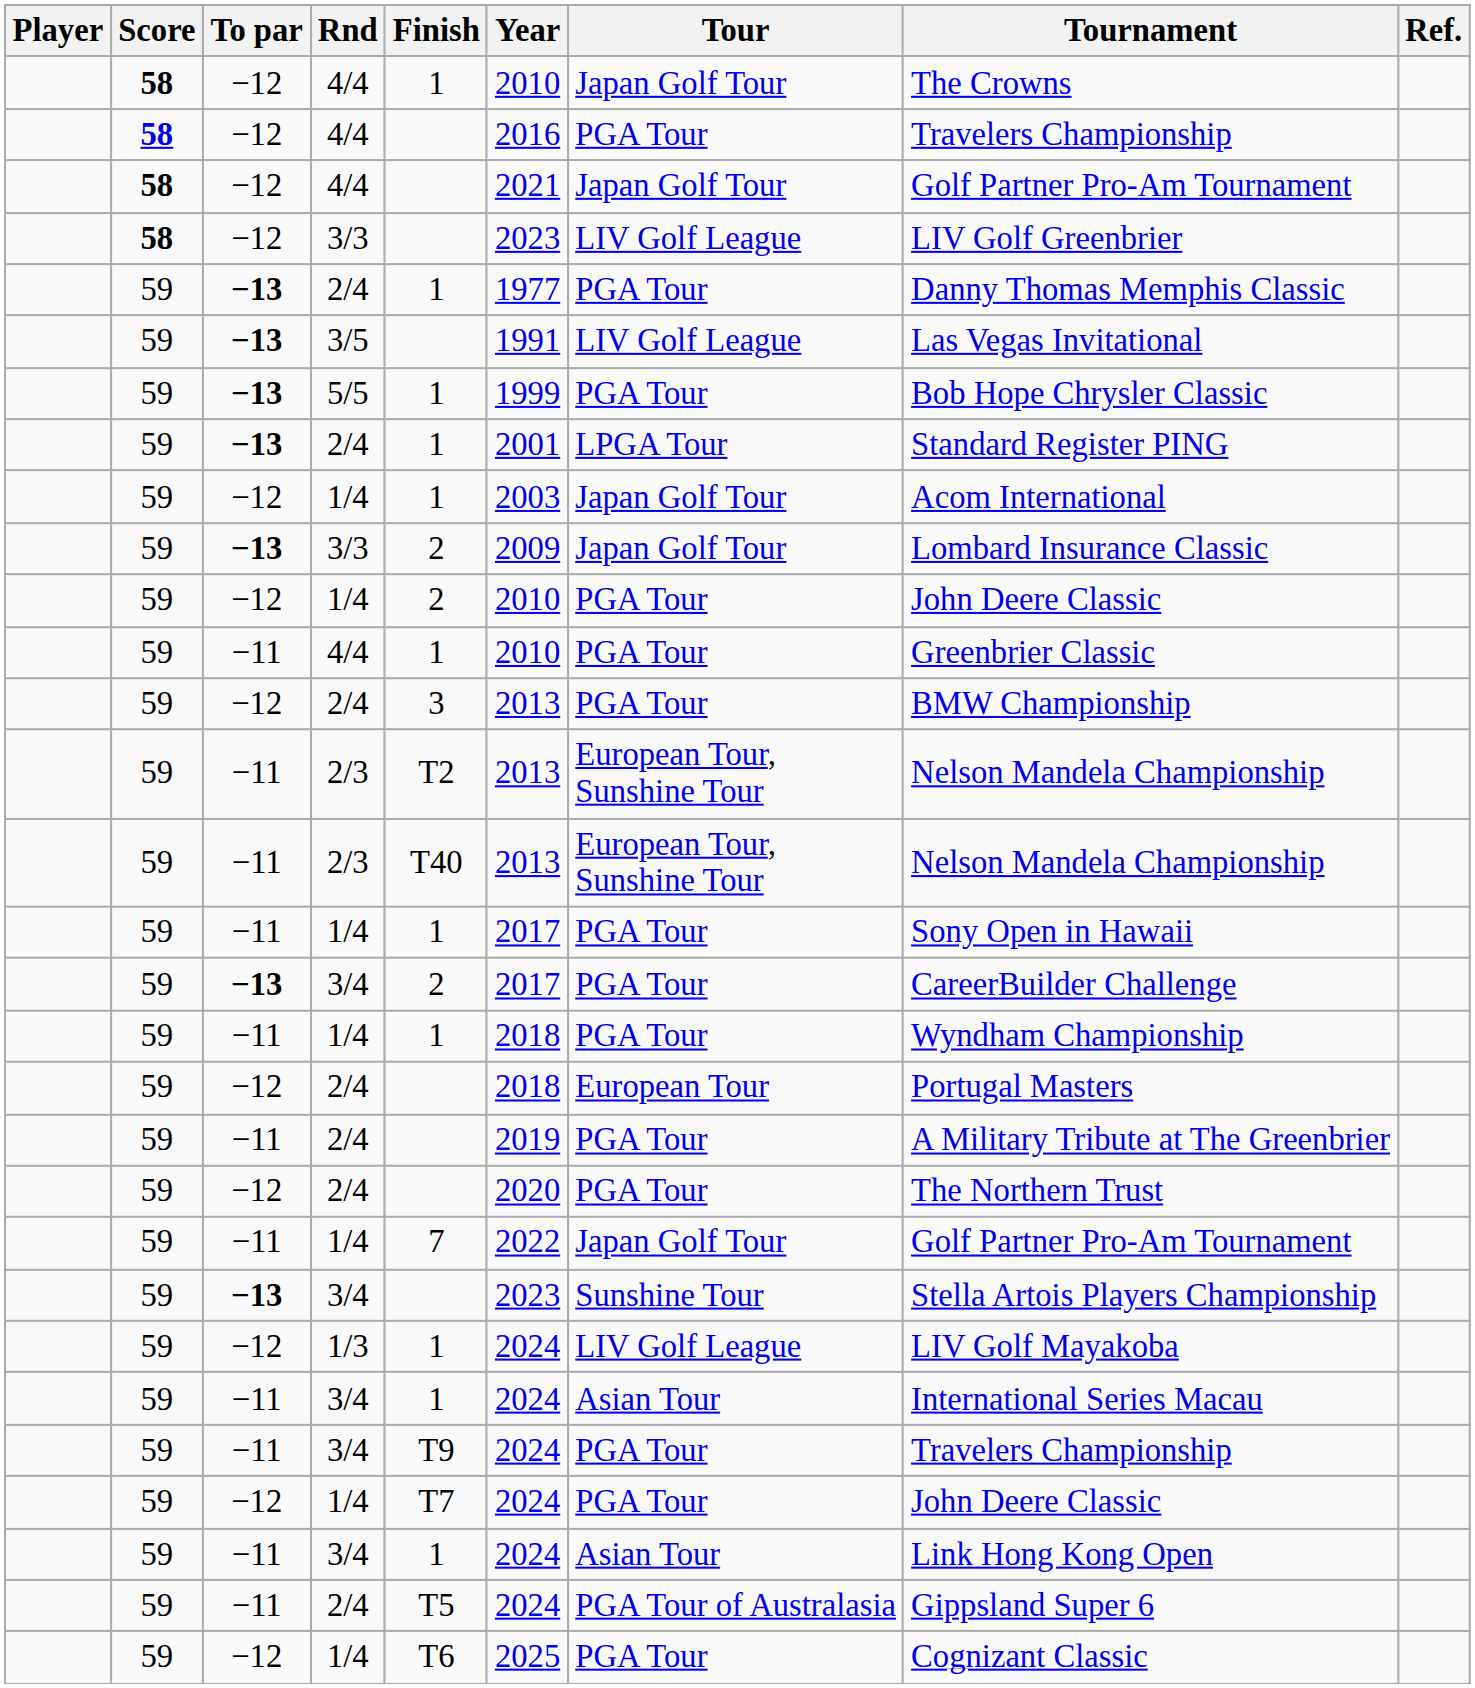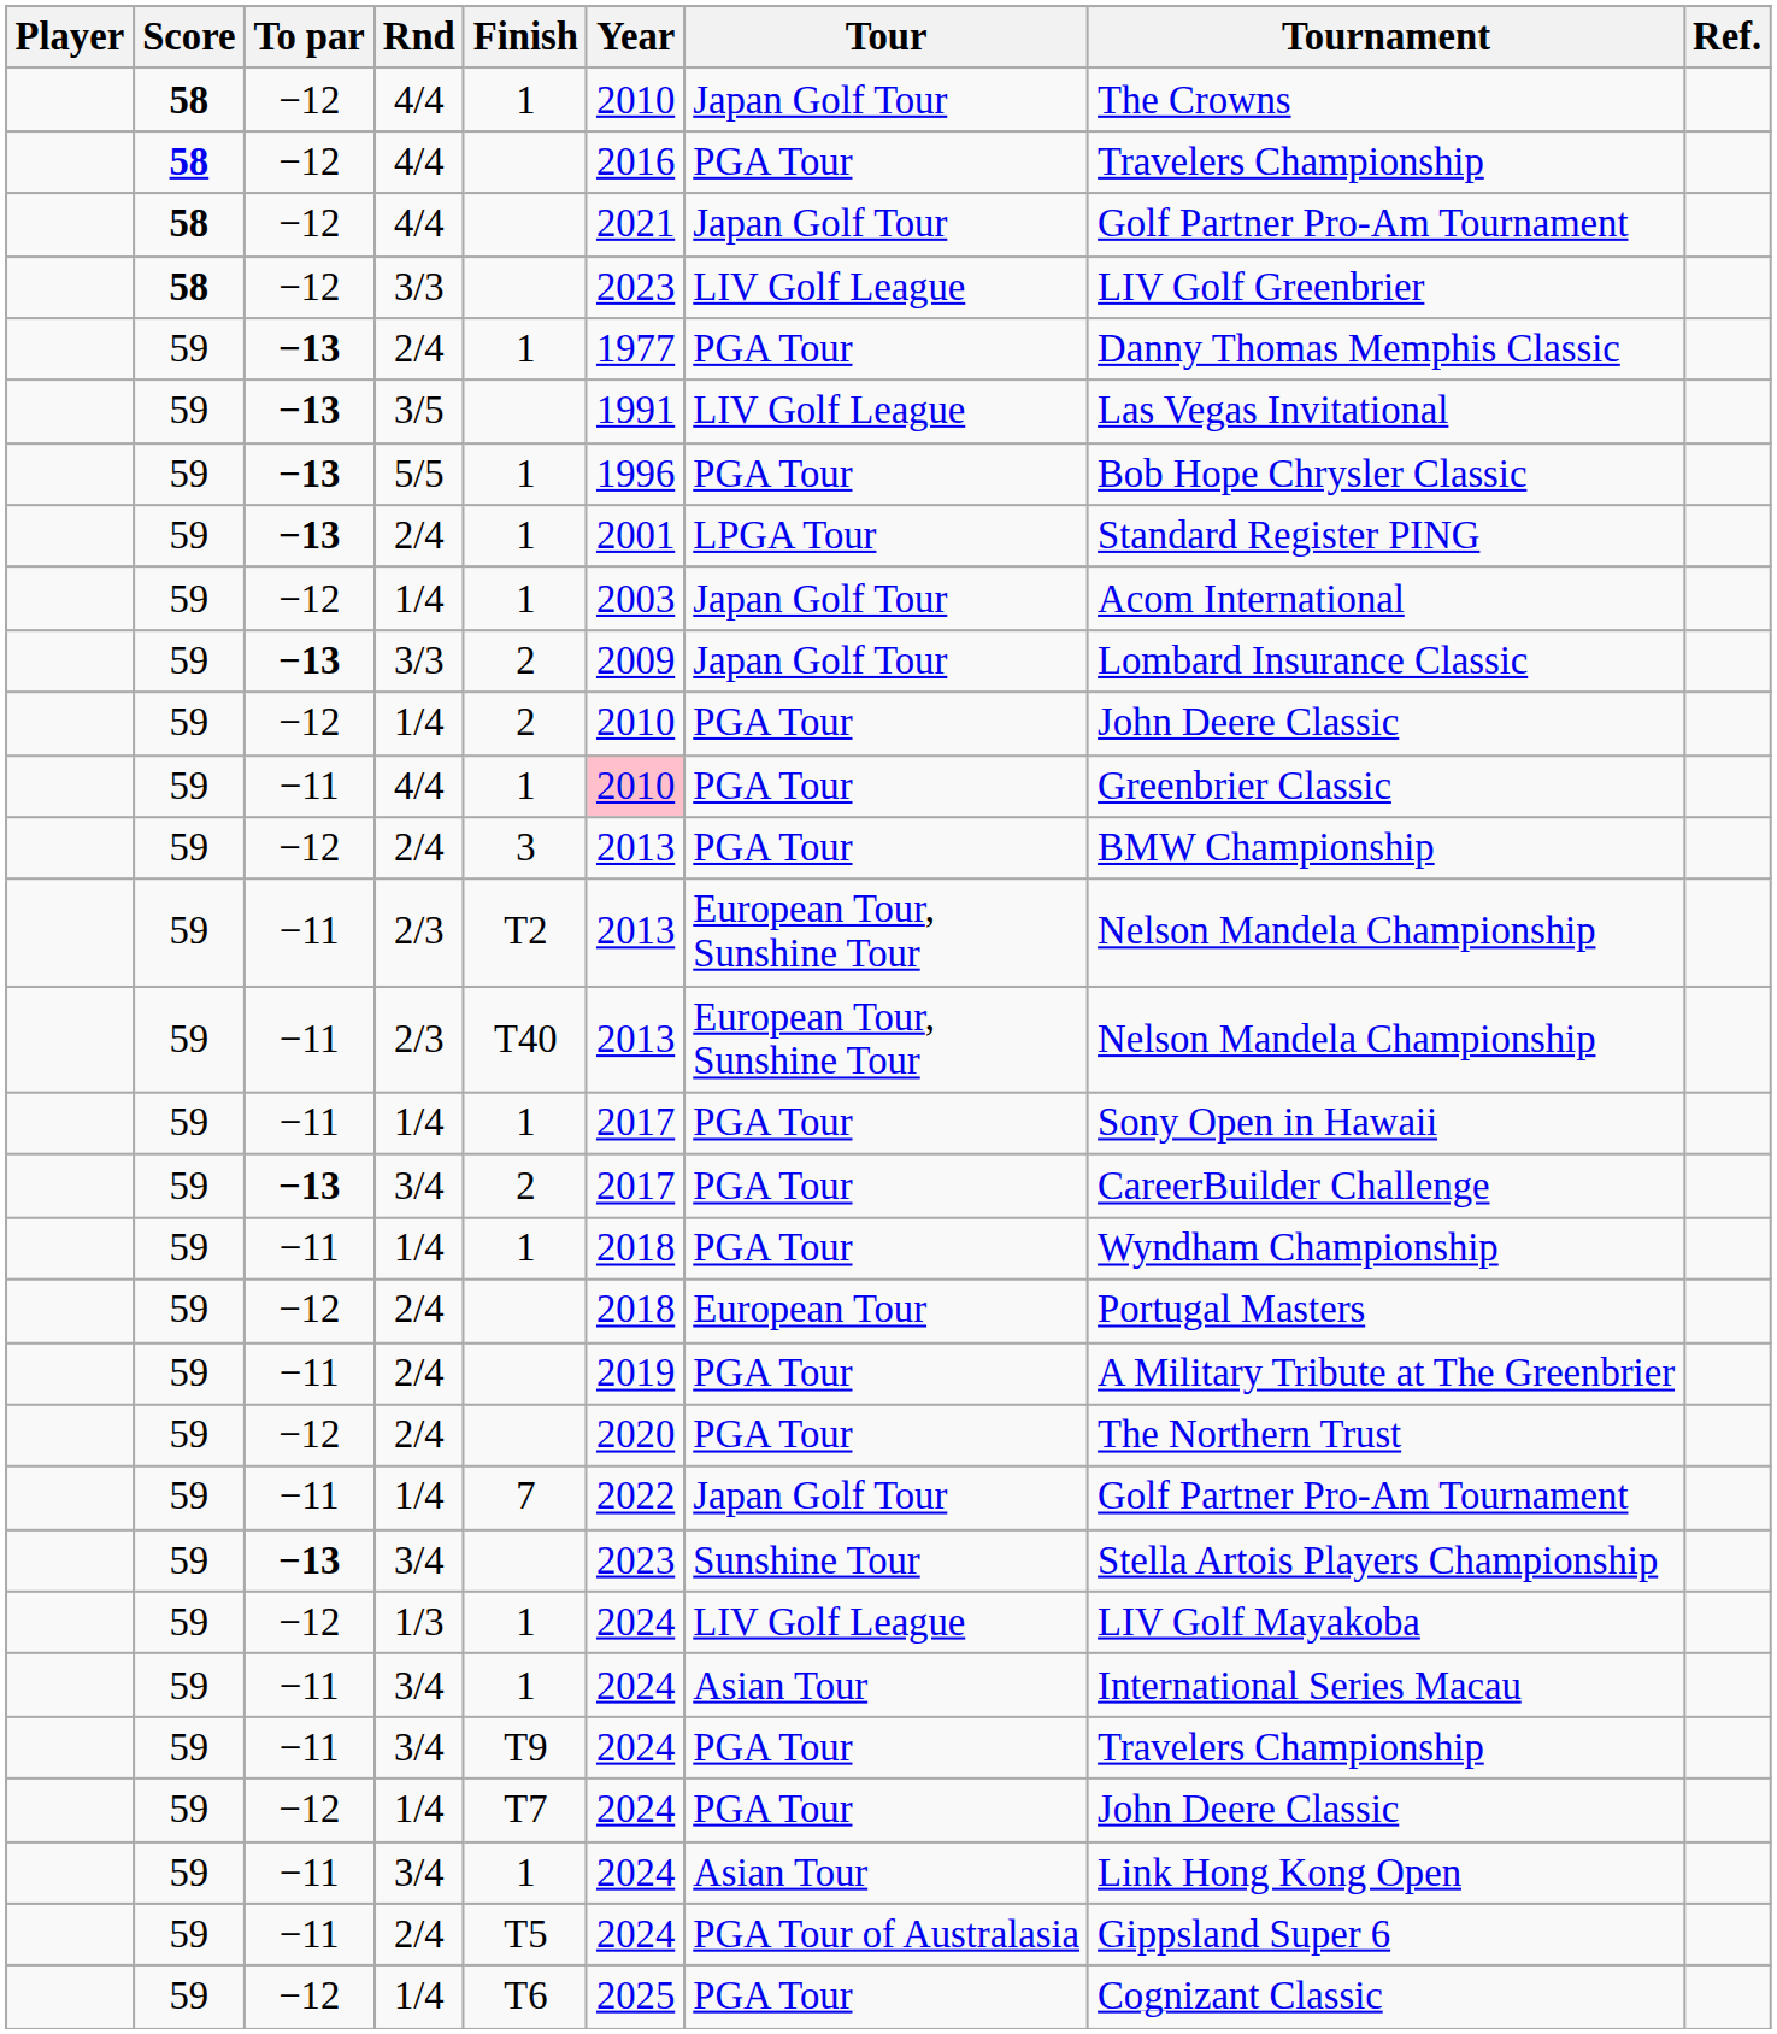5/5 | Year: 1999 -> 1996
−11 / 4/4 | Year: no background -> pink background
